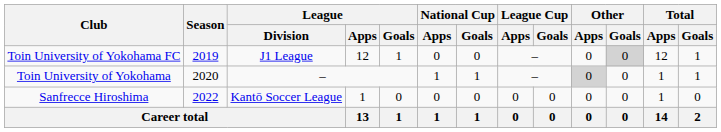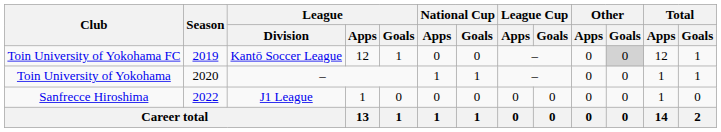Toin University of Yokohama FC | League / Division: J1 League -> Kantō Soccer League
Toin University of Yokohama | Other / Apps: lightgrey background -> no background
Sanfrecce Hiroshima | League / Division: Kantō Soccer League -> J1 League
